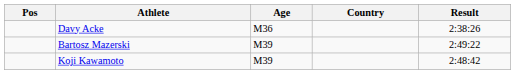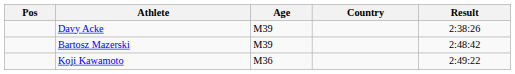Davy Acke | Age: M36 -> M39
Bartosz Mazerski | Result: 2:49:22 -> 2:48:42
Koji Kawamoto | Age: M39 -> M36
Koji Kawamoto | Result: 2:48:42 -> 2:49:22
